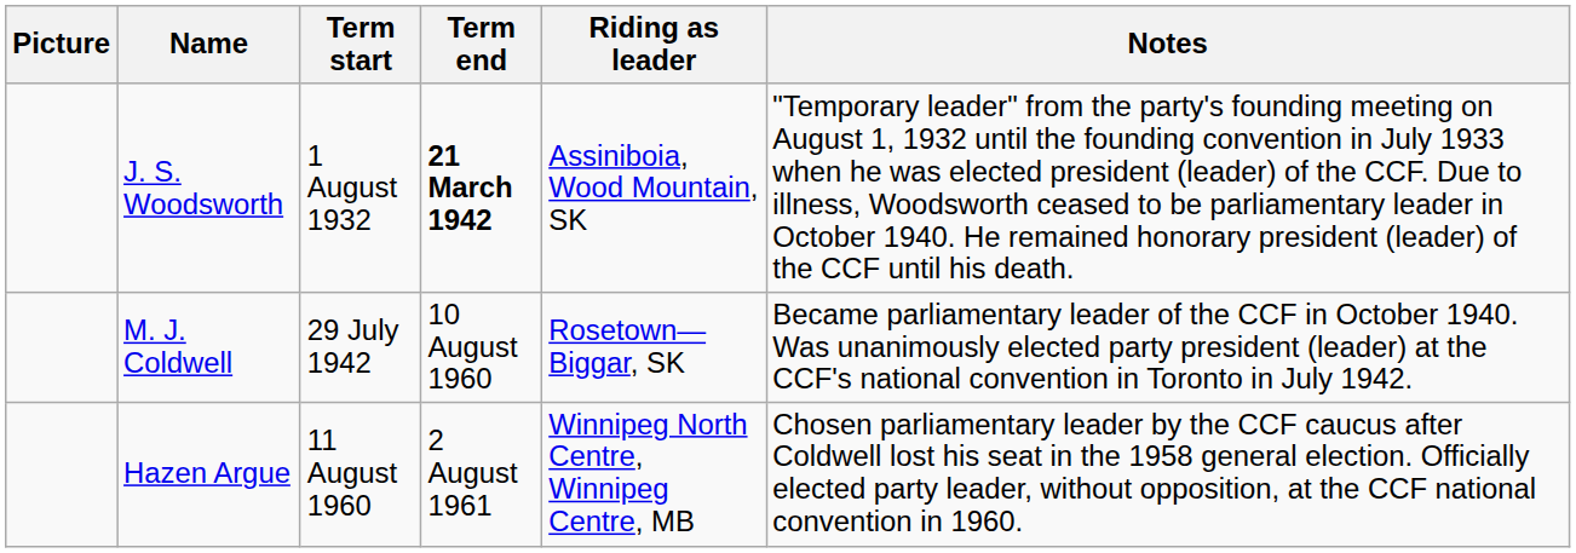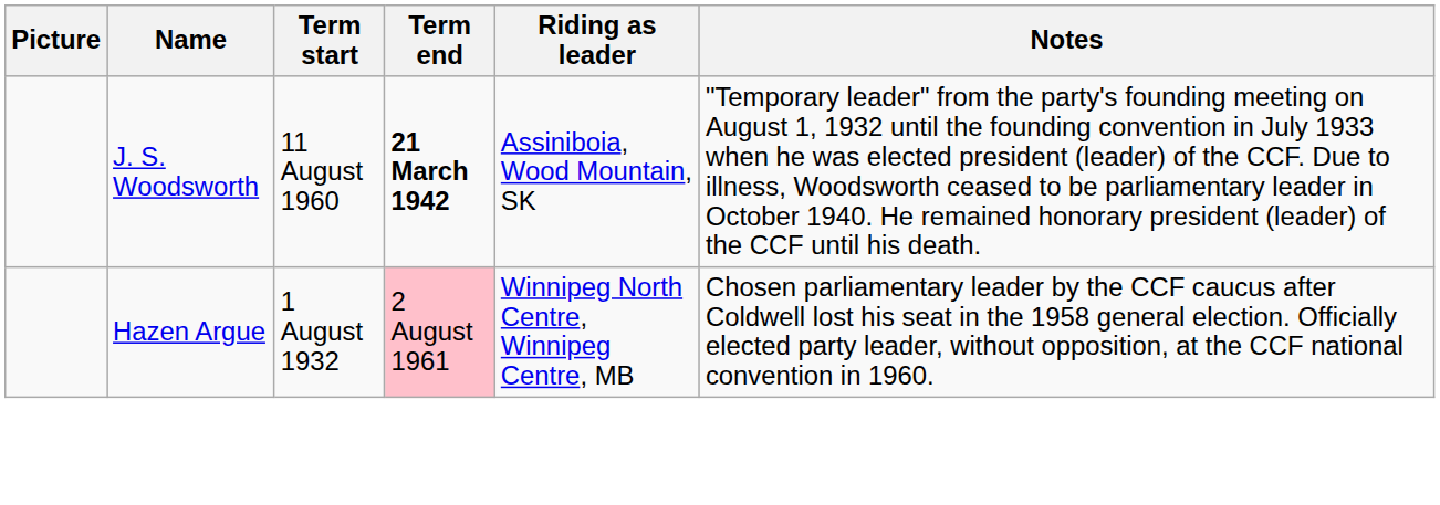J. S. Woodsworth | Term start: 1 August 1932 -> 11 August 1960
- row: M. J. Coldwell | 29 July 1942 | 10 August 1960 | Rosetown—Biggar, SK | Became parliamentary leader of the CCF in October 1940. Was unanimously elected party president (leader) at the CCF's national convention in Toronto in July 1942.
Hazen Argue | Term start: 11 August 1960 -> 1 August 1932
Hazen Argue | Term end: no background -> pink background
